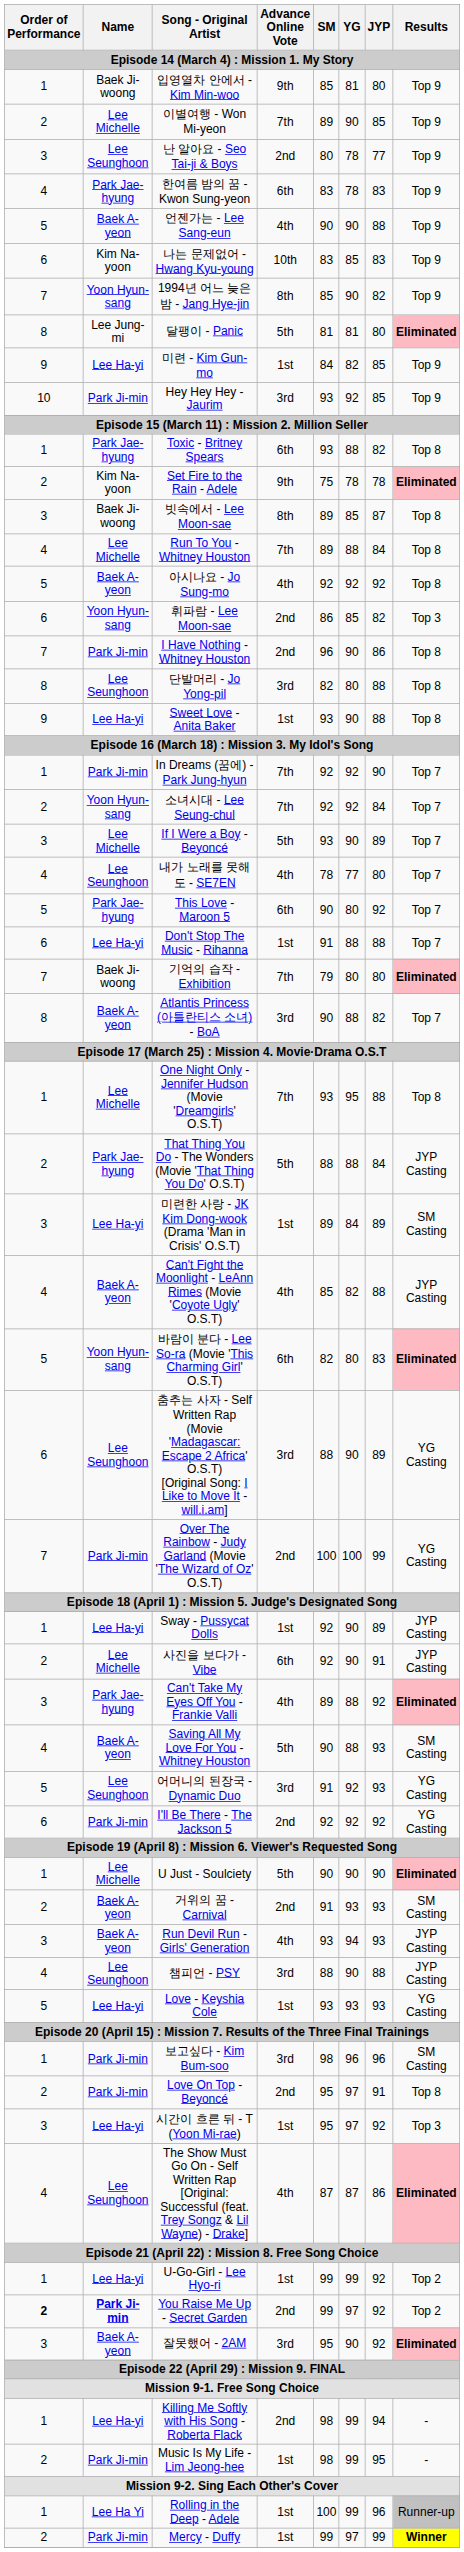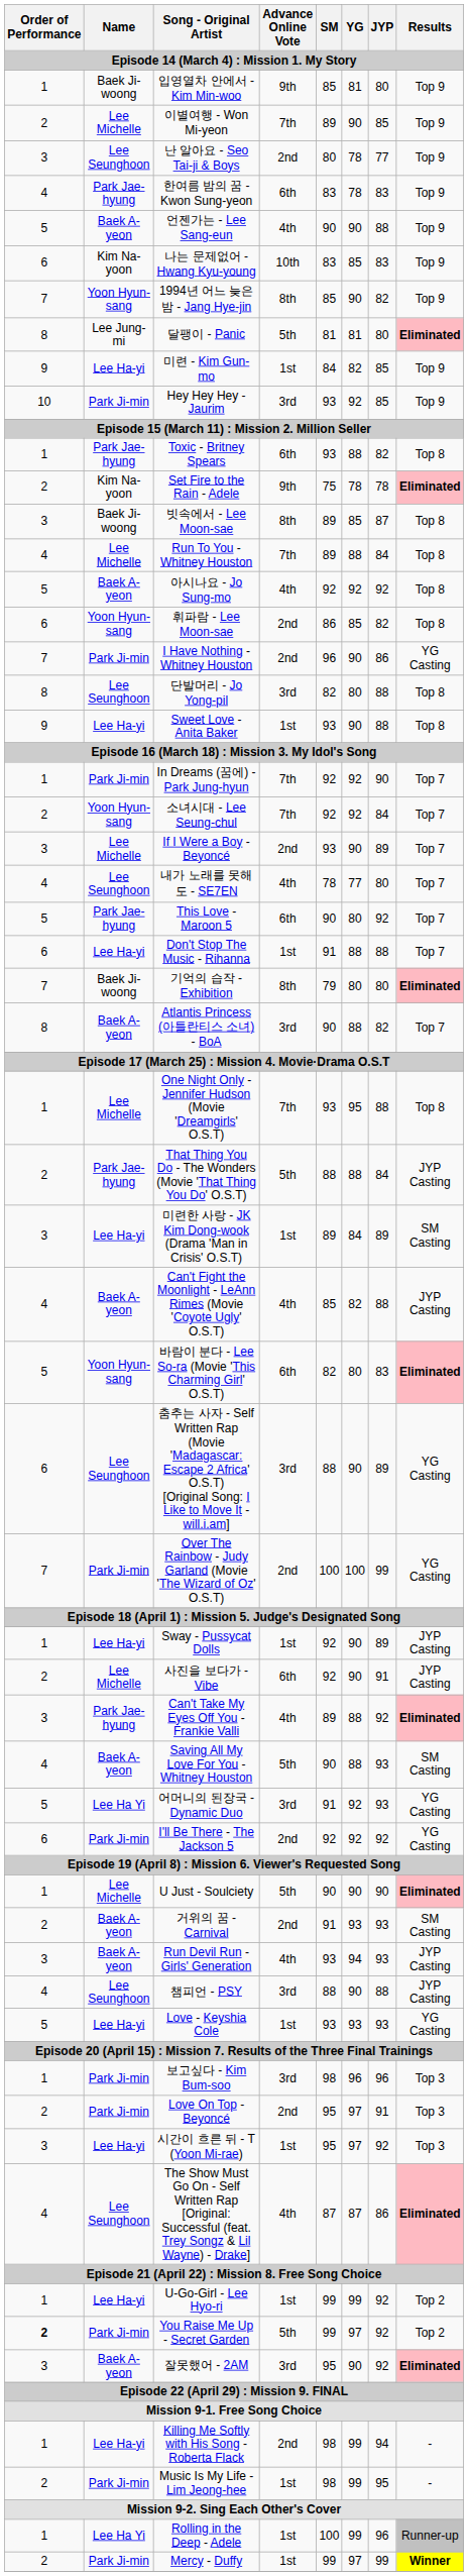휘파람 - Lee Moon-sae | Results: Top 3 -> Top 8
I Have Nothing - Whitney Houston | Results: Top 8 -> YG Casting
If I Were a Boy - Beyoncé | Advance Online Vote: 5th -> 2nd
기억의 습작 - Exhibition | Advance Online Vote: 7th -> 8th
어머니의 된장국 - Dynamic Duo | Name: Lee Seunghoon -> Lee Ha Yi
보고싶다 - Kim Bum-soo | Results: SM Casting -> Top 3
Love On Top - Beyoncé | Results: Top 8 -> Top 3
You Raise Me Up - Secret Garden | Name: bold -> normal
You Raise Me Up - Secret Garden | Advance Online Vote: 2nd -> 5th
